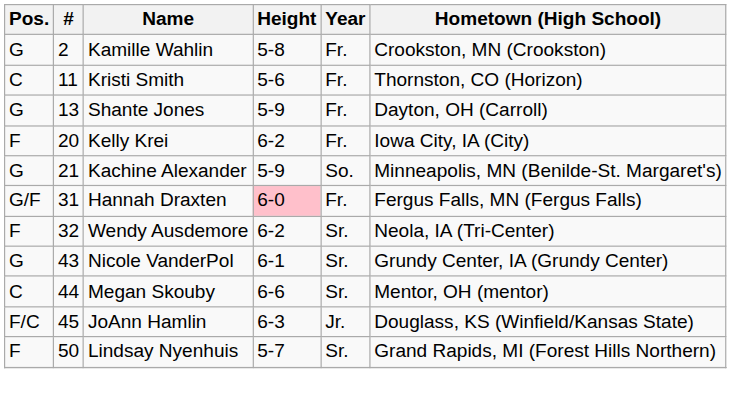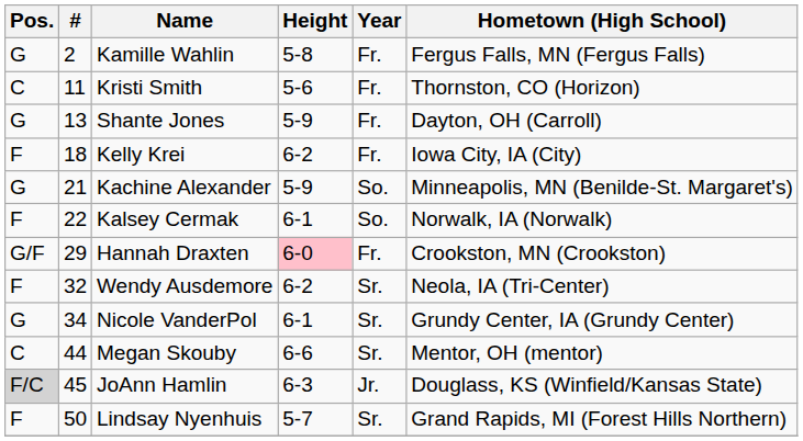Kamille Wahlin | Hometown (High School): Crookston, MN (Crookston) -> Fergus Falls, MN (Fergus Falls)
Kelly Krei | #: 20 -> 18
+ row: F | 22 | Kalsey Cermak | 6-1 | So. | Norwalk, IA (Norwalk)
Hannah Draxten | #: 31 -> 29
Hannah Draxten | Hometown (High School): Fergus Falls, MN (Fergus Falls) -> Crookston, MN (Crookston)
Nicole VanderPol | #: 43 -> 34
JoAnn Hamlin | Pos.: no background -> lightgrey background
